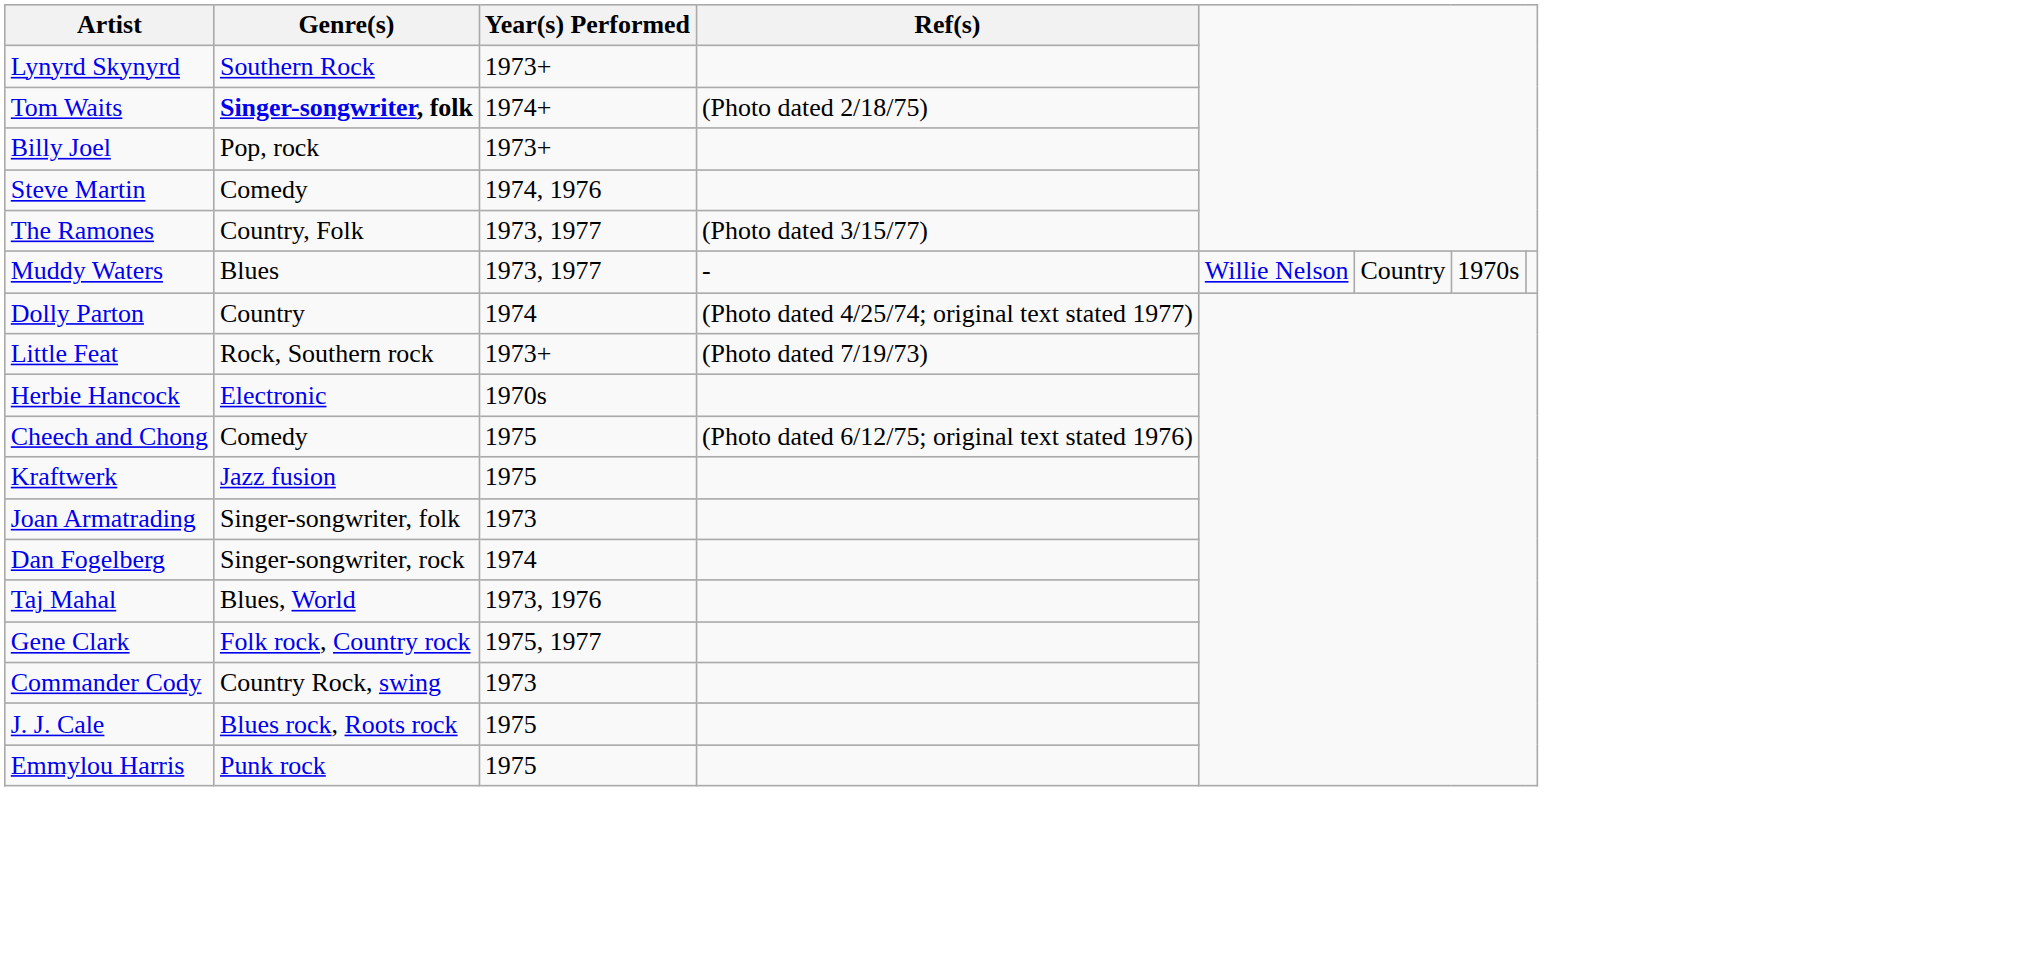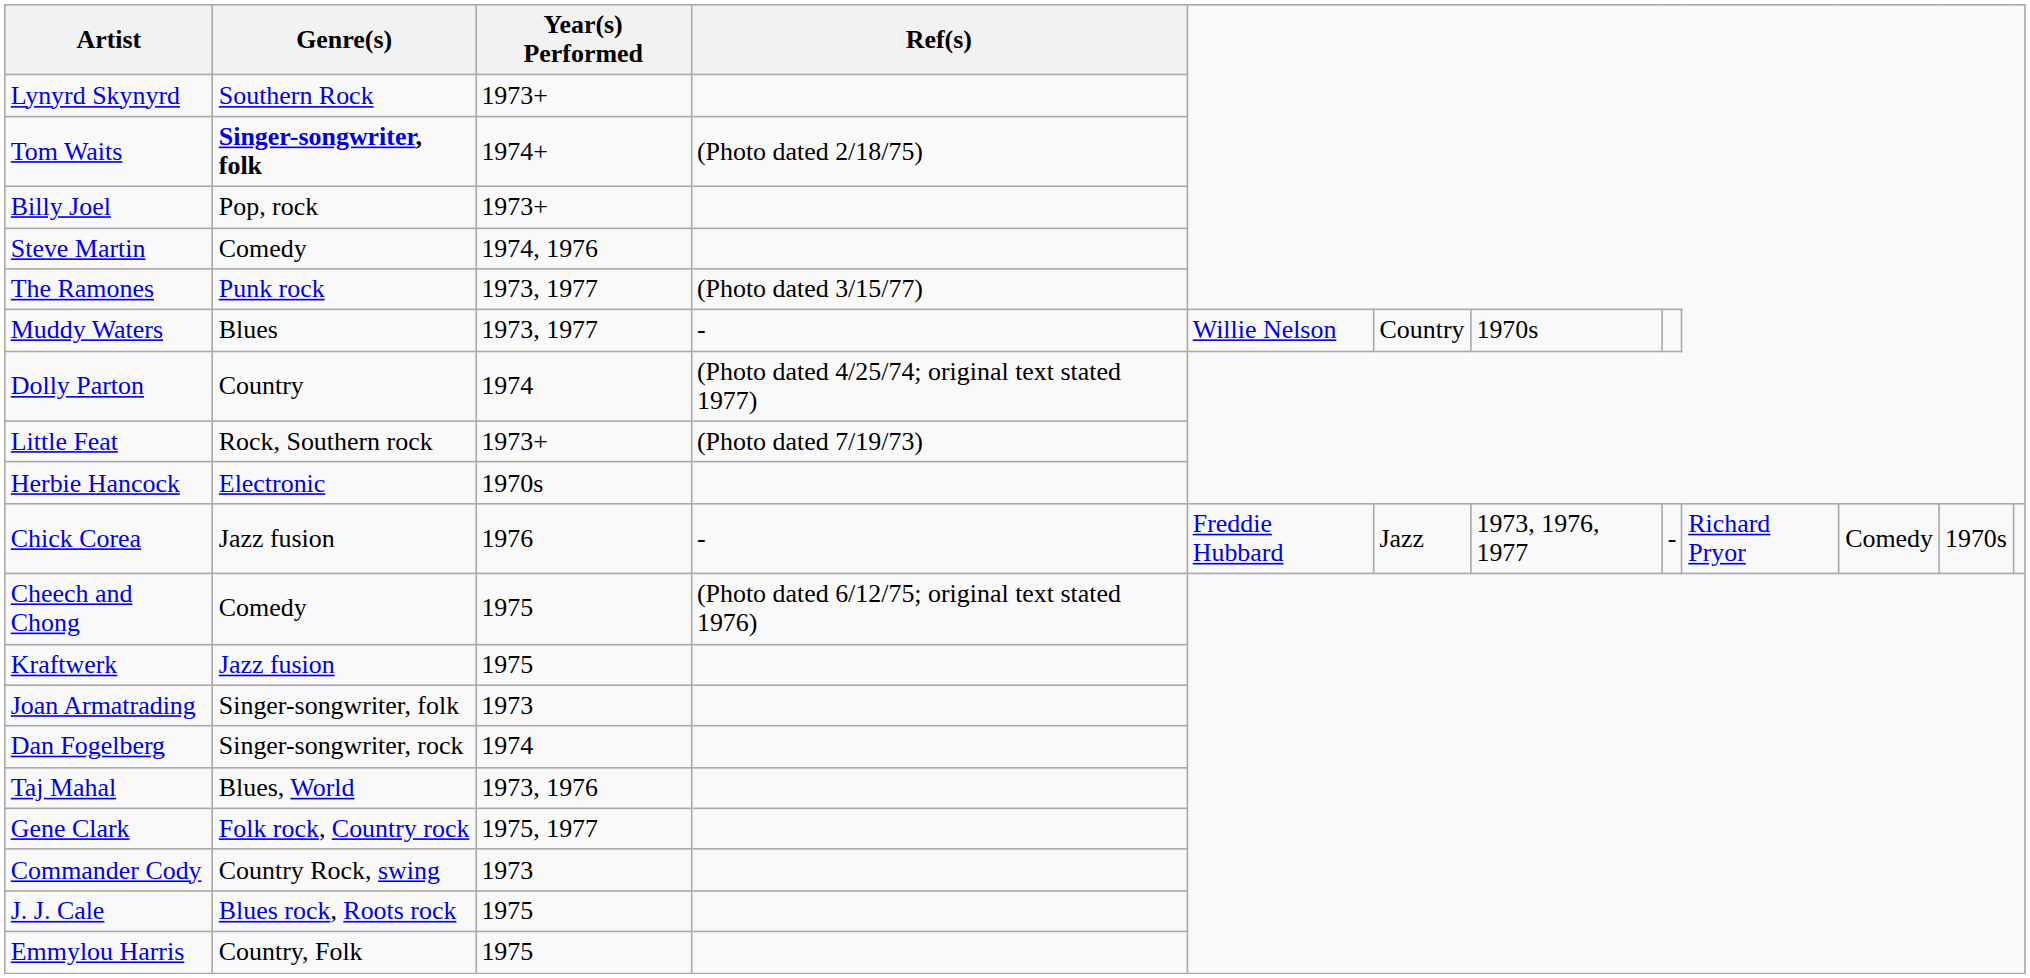The Ramones | Genre(s): Country, Folk -> Punk rock
+ row: Chick Corea | Jazz fusion | 1976 | - | Freddie Hubbard | Jazz | 1973, 1976, 1977 | - | Richard Pryor | Comedy | 1970s
Emmylou Harris | Genre(s): Punk rock -> Country, Folk
